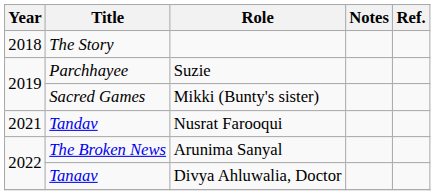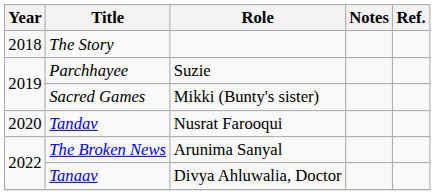Tandav | Year: 2021 -> 2020
